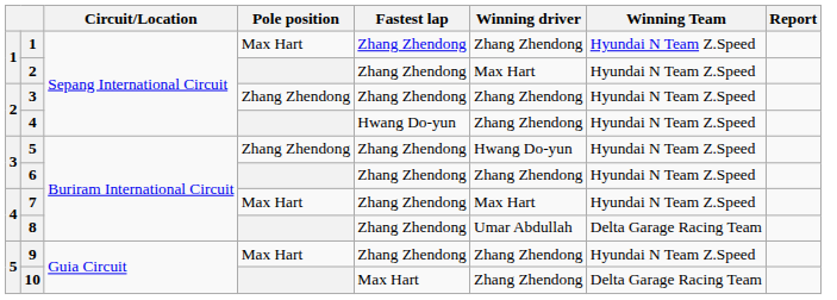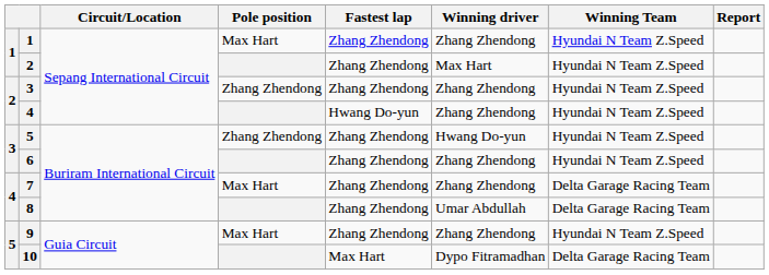7 | Winning driver: Max Hart -> Zhang Zhendong
7 | Winning Team: Hyundai N Team Z.Speed -> Delta Garage Racing Team
10 | Winning driver: Zhang Zhendong -> Dypo Fitramadhan
